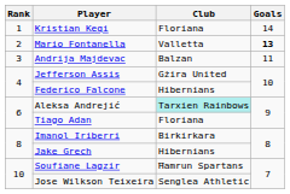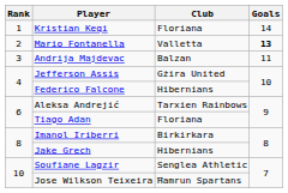Aleksa Andrejić | Club: paleturquoise background -> no background
Soufiane Lagzir | Club: Ħamrun Spartans -> Senglea Athletic
Jose Wilkson Teixeira | Club: Senglea Athletic -> Ħamrun Spartans
